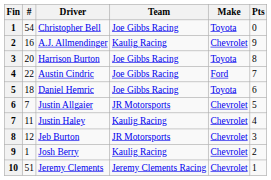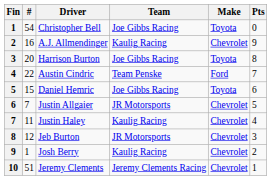Austin Cindric | Team: Joe Gibbs Racing -> Team Penske
Daniel Hemric | #: 18 -> 15
